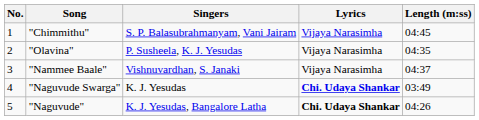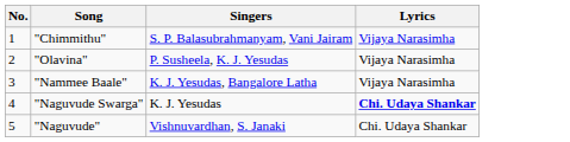- column: Length (m:ss) | 04:45 | 04:35 | 04:37 | 03:49 | 04:26
"Nammee Baale" | Singers: Vishnuvardhan, S. Janaki -> K. J. Yesudas, Bangalore Latha
"Naguvude" | Singers: K. J. Yesudas, Bangalore Latha -> Vishnuvardhan, S. Janaki
"Naguvude" | Lyrics: bold -> normal
